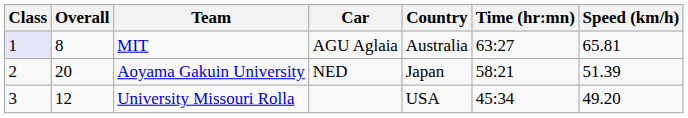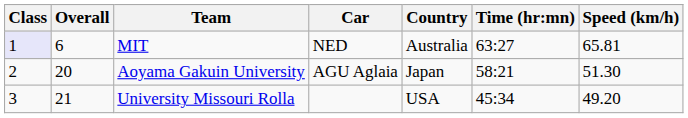MIT | Overall: 8 -> 6
MIT | Car: AGU Aglaia -> NED
Aoyama Gakuin University | Car: NED -> AGU Aglaia
Aoyama Gakuin University | Speed (km/h): 51.39 -> 51.30
University Missouri Rolla | Overall: 12 -> 21
